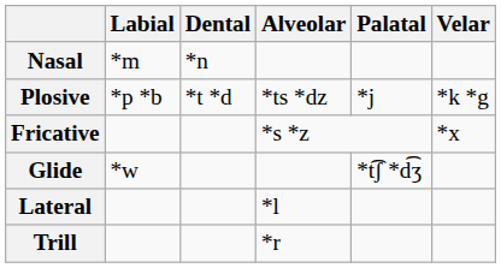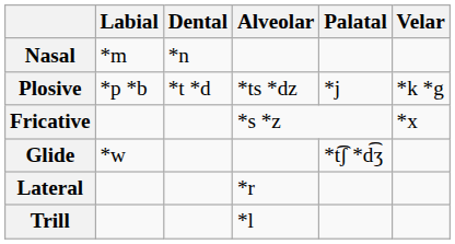Lateral | Alveolar: *l -> *r
Trill | Alveolar: *r -> *l
